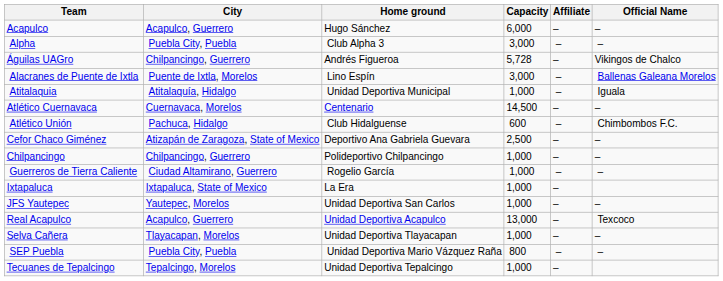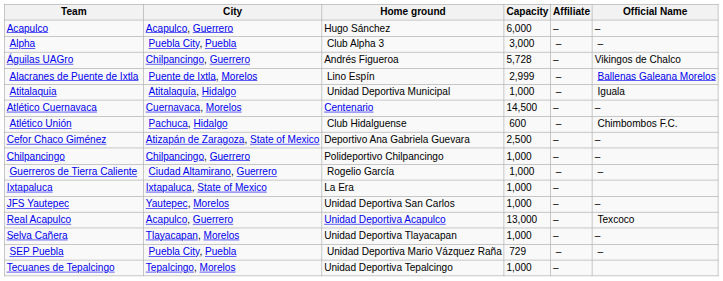Alacranes de Puente de Ixtla | Capacity: 3,000 -> 2,999
SEP Puebla | Capacity: 800 -> 729
